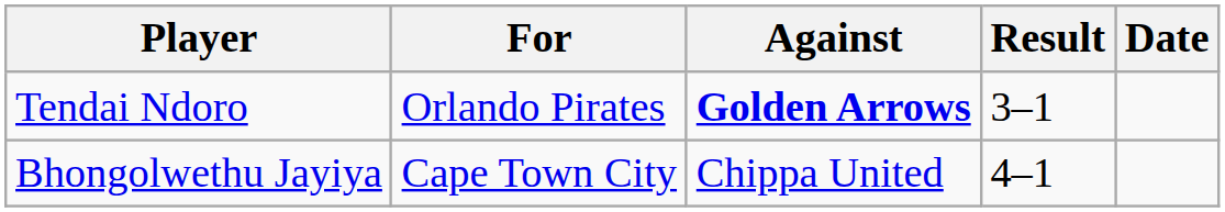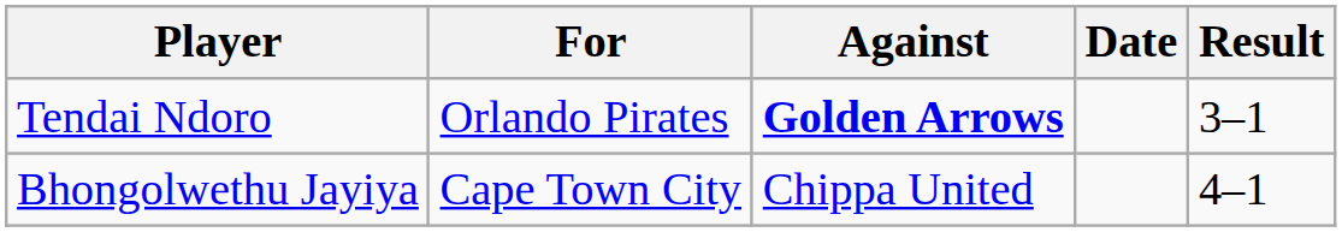columns swapped: Result <-> Date
